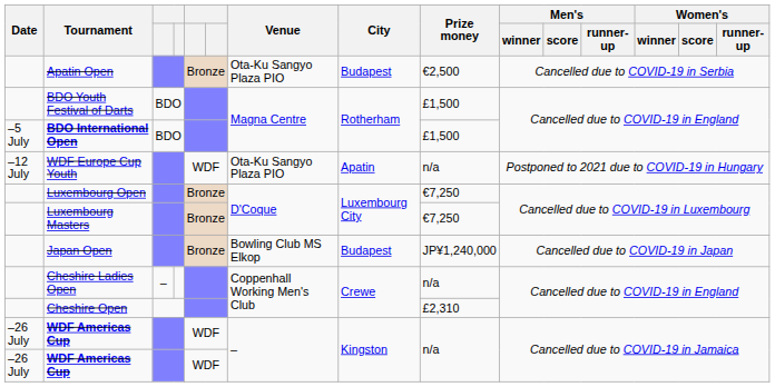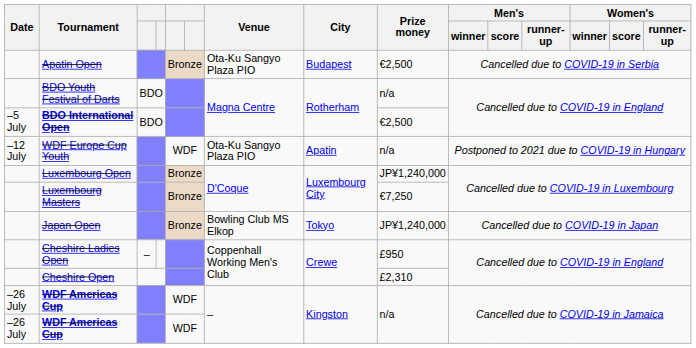BDO Youth Festival of Darts | Prize money: £1,500 -> n/a
BDO International Open | Prize money: £1,500 -> €2,500
Luxembourg Open | Prize money: €7,250 -> JP¥1,240,000
Japan Open | City: Budapest -> Tokyo
Cheshire Ladies Open | Prize money: n/a -> £950
